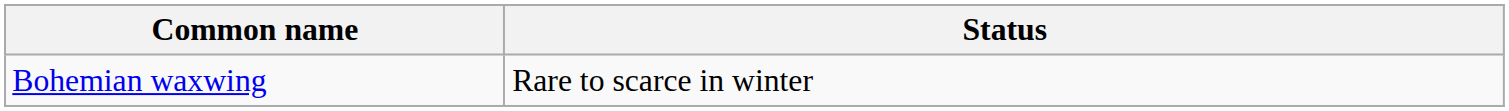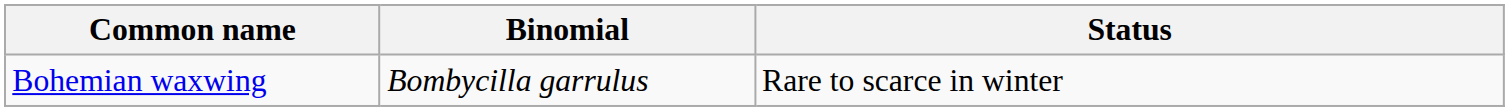+ column: Binomial | Bombycilla garrulus
